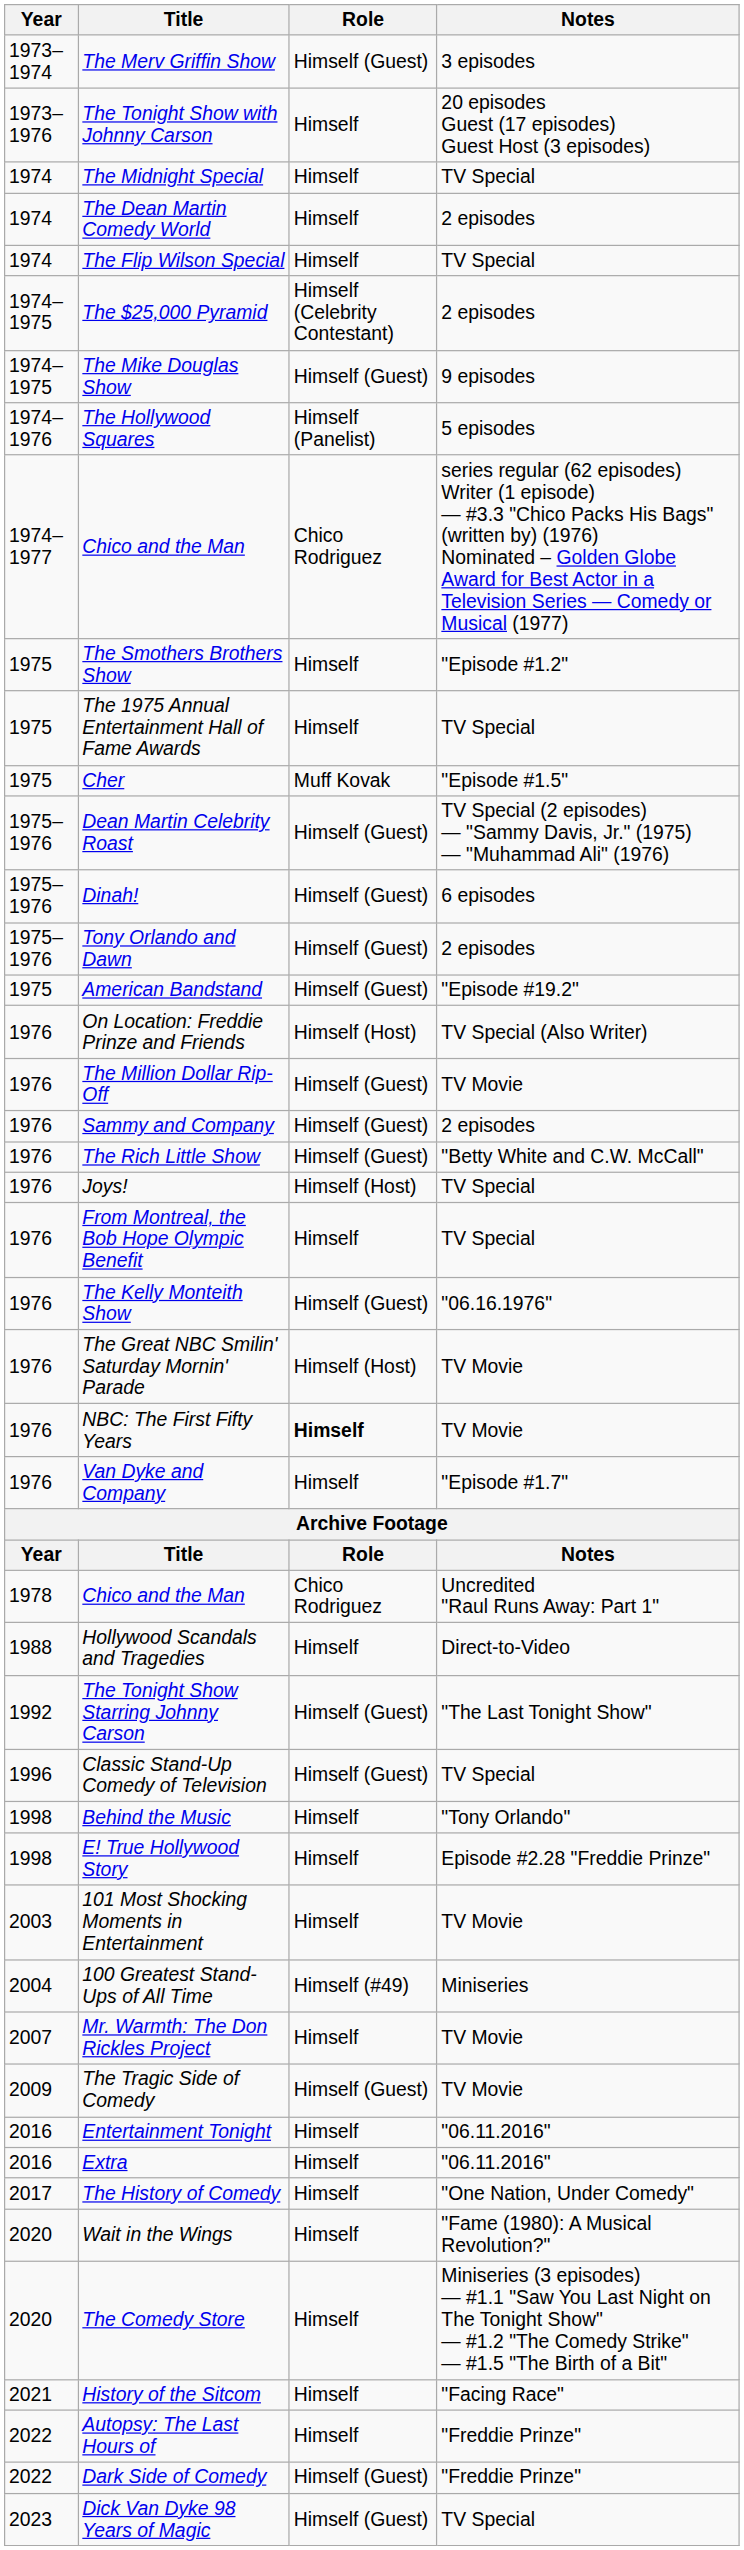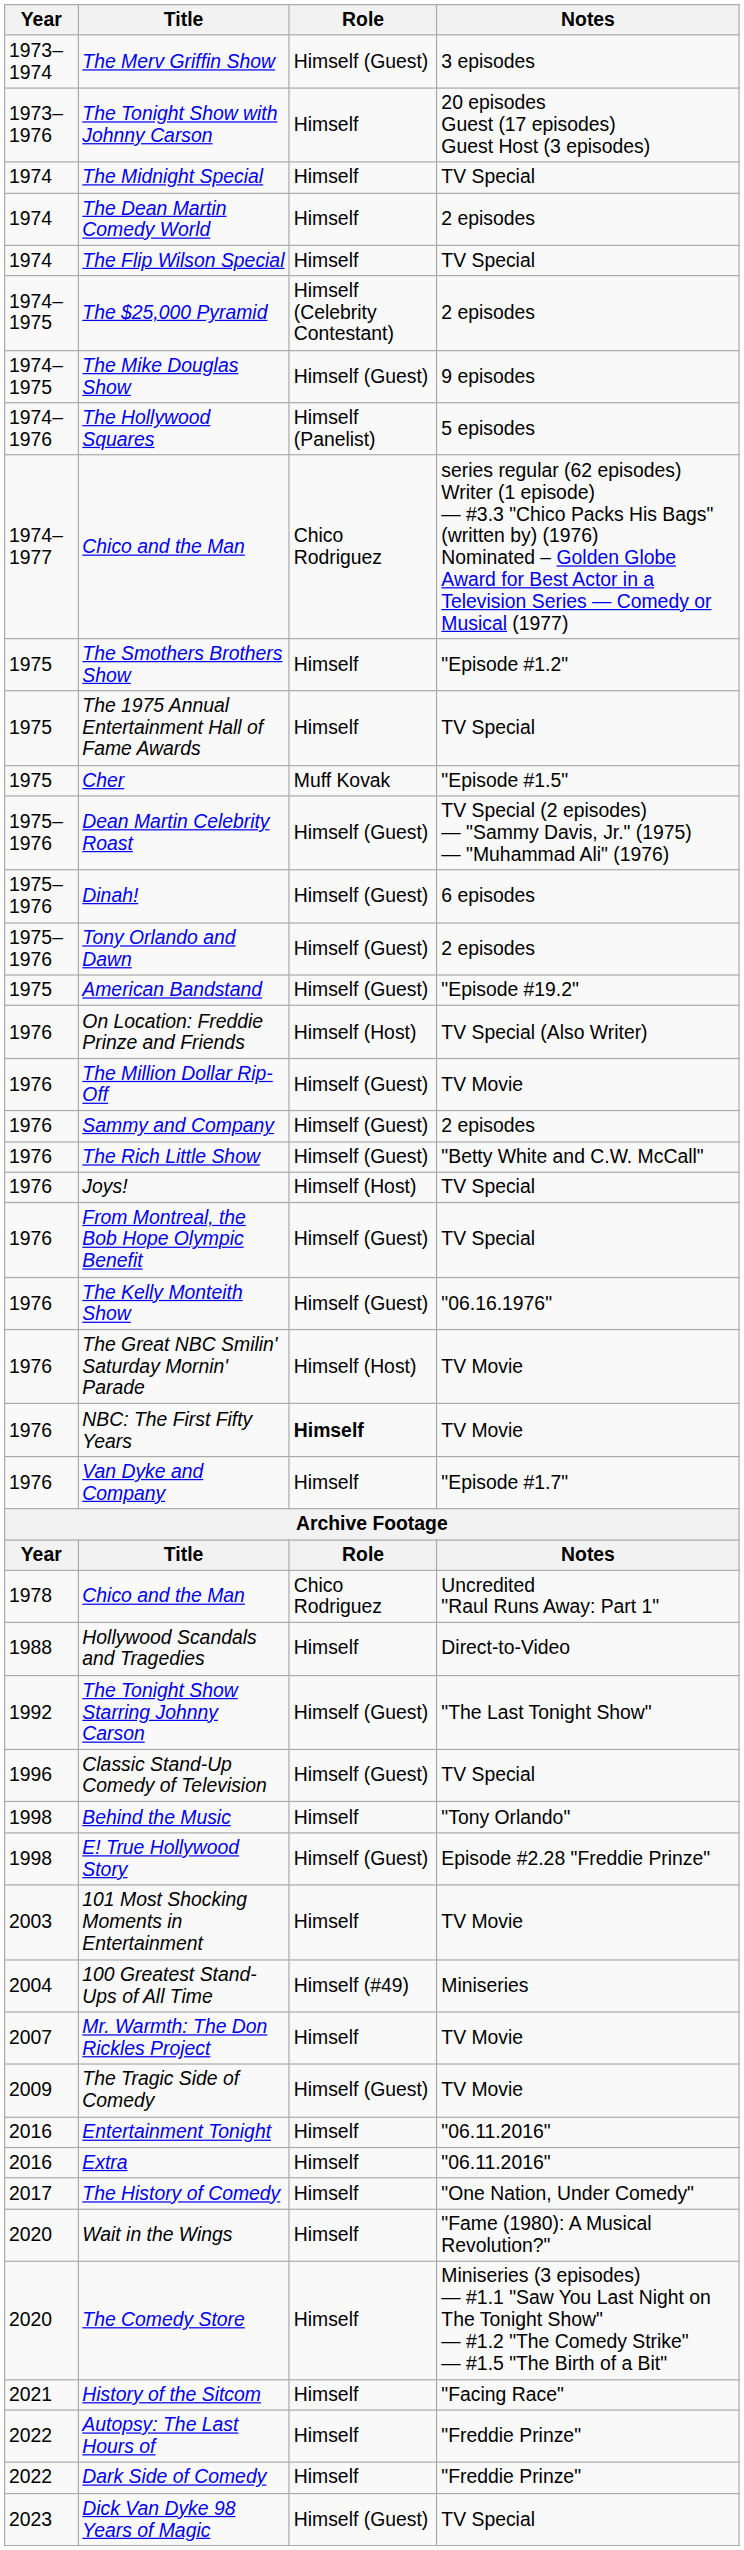From Montreal, the Bob Hope Olympic Benefit | Role: Himself -> Himself (Guest)
E! True Hollywood Story | Role: Himself -> Himself (Guest)
Dark Side of Comedy | Role: Himself (Guest) -> Himself
